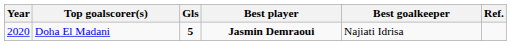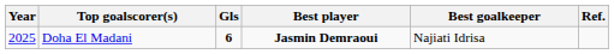Doha El Madani | Year: 2020 -> 2025
Doha El Madani | Gls: 5 -> 6
